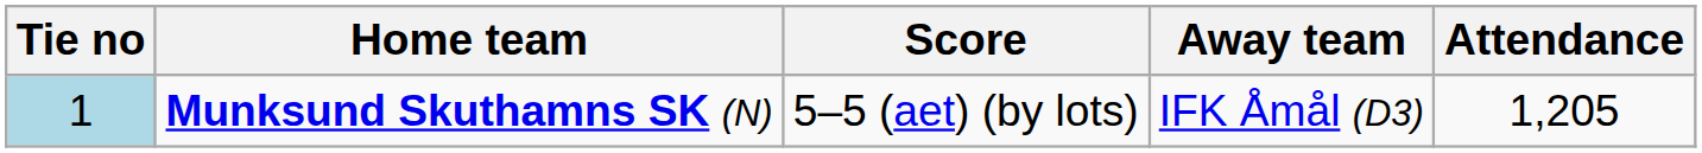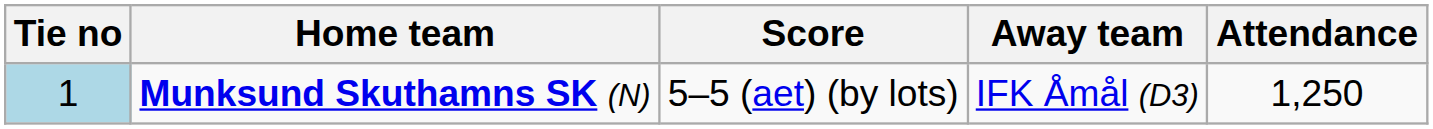Munksund Skuthamns SK (N) | Attendance: 1,205 -> 1,250
